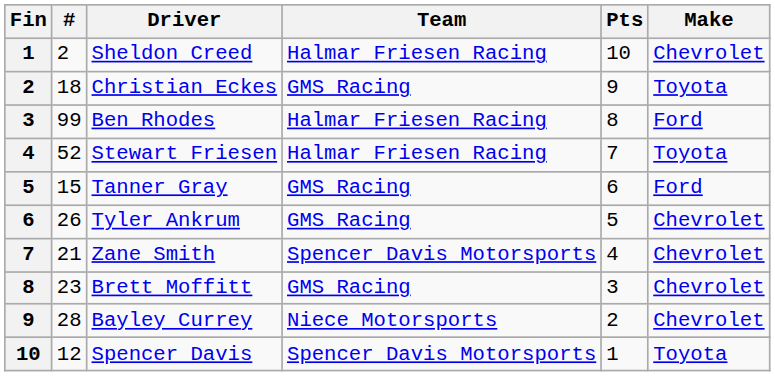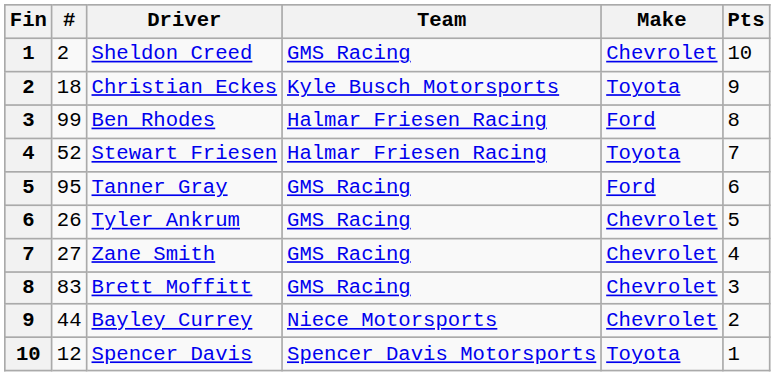columns swapped: Make <-> Pts
Sheldon Creed | Team: Halmar Friesen Racing -> GMS Racing
Christian Eckes | Team: GMS Racing -> Kyle Busch Motorsports
Tanner Gray | #: 15 -> 95
Zane Smith | #: 21 -> 27
Zane Smith | Team: Spencer Davis Motorsports -> GMS Racing
Brett Moffitt | #: 23 -> 83
Bayley Currey | #: 28 -> 44
